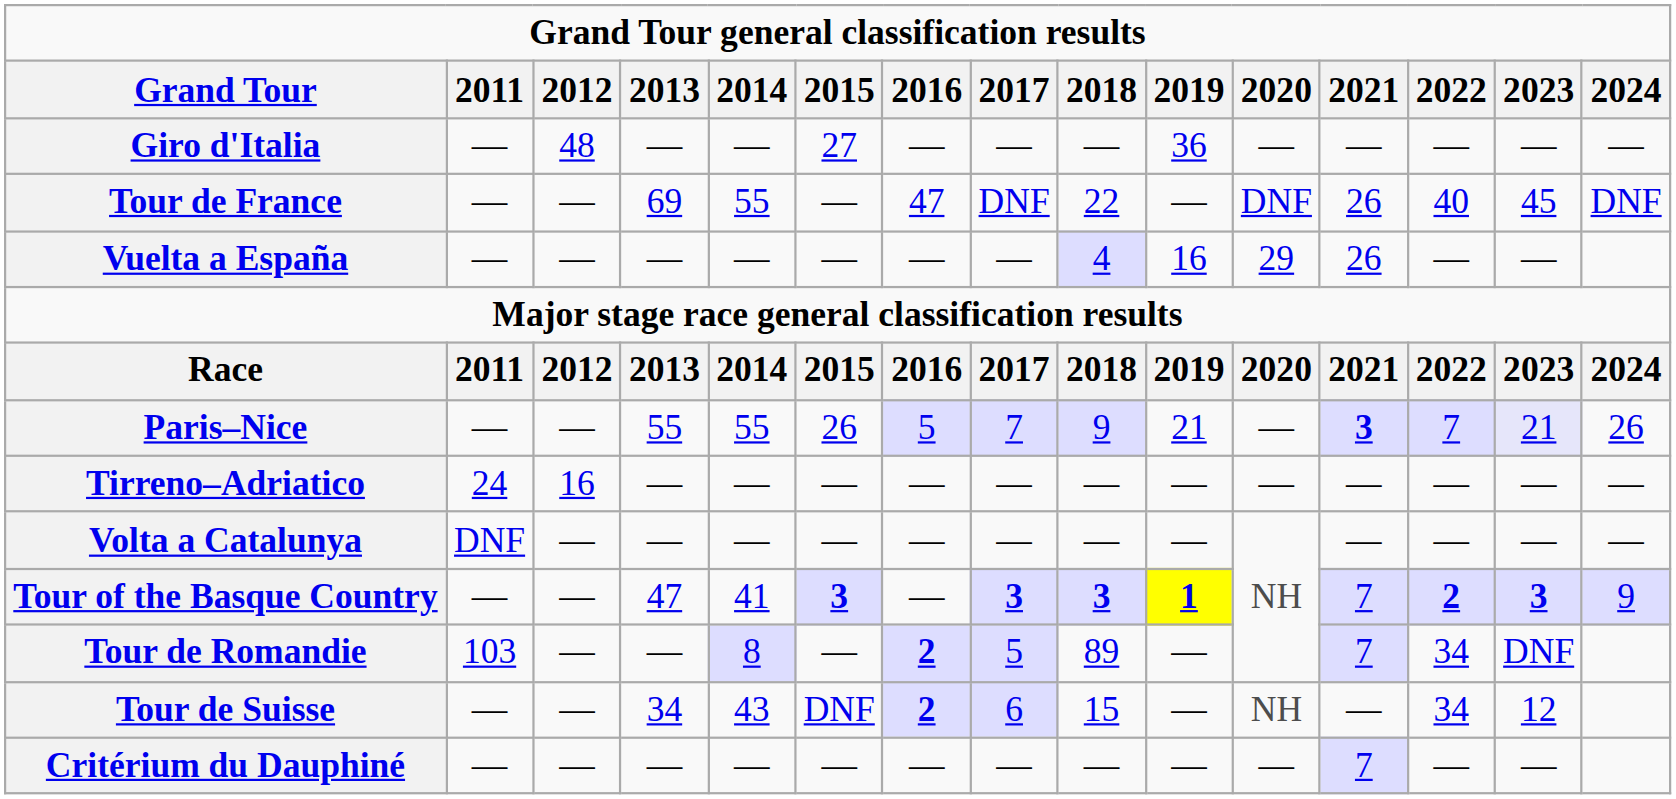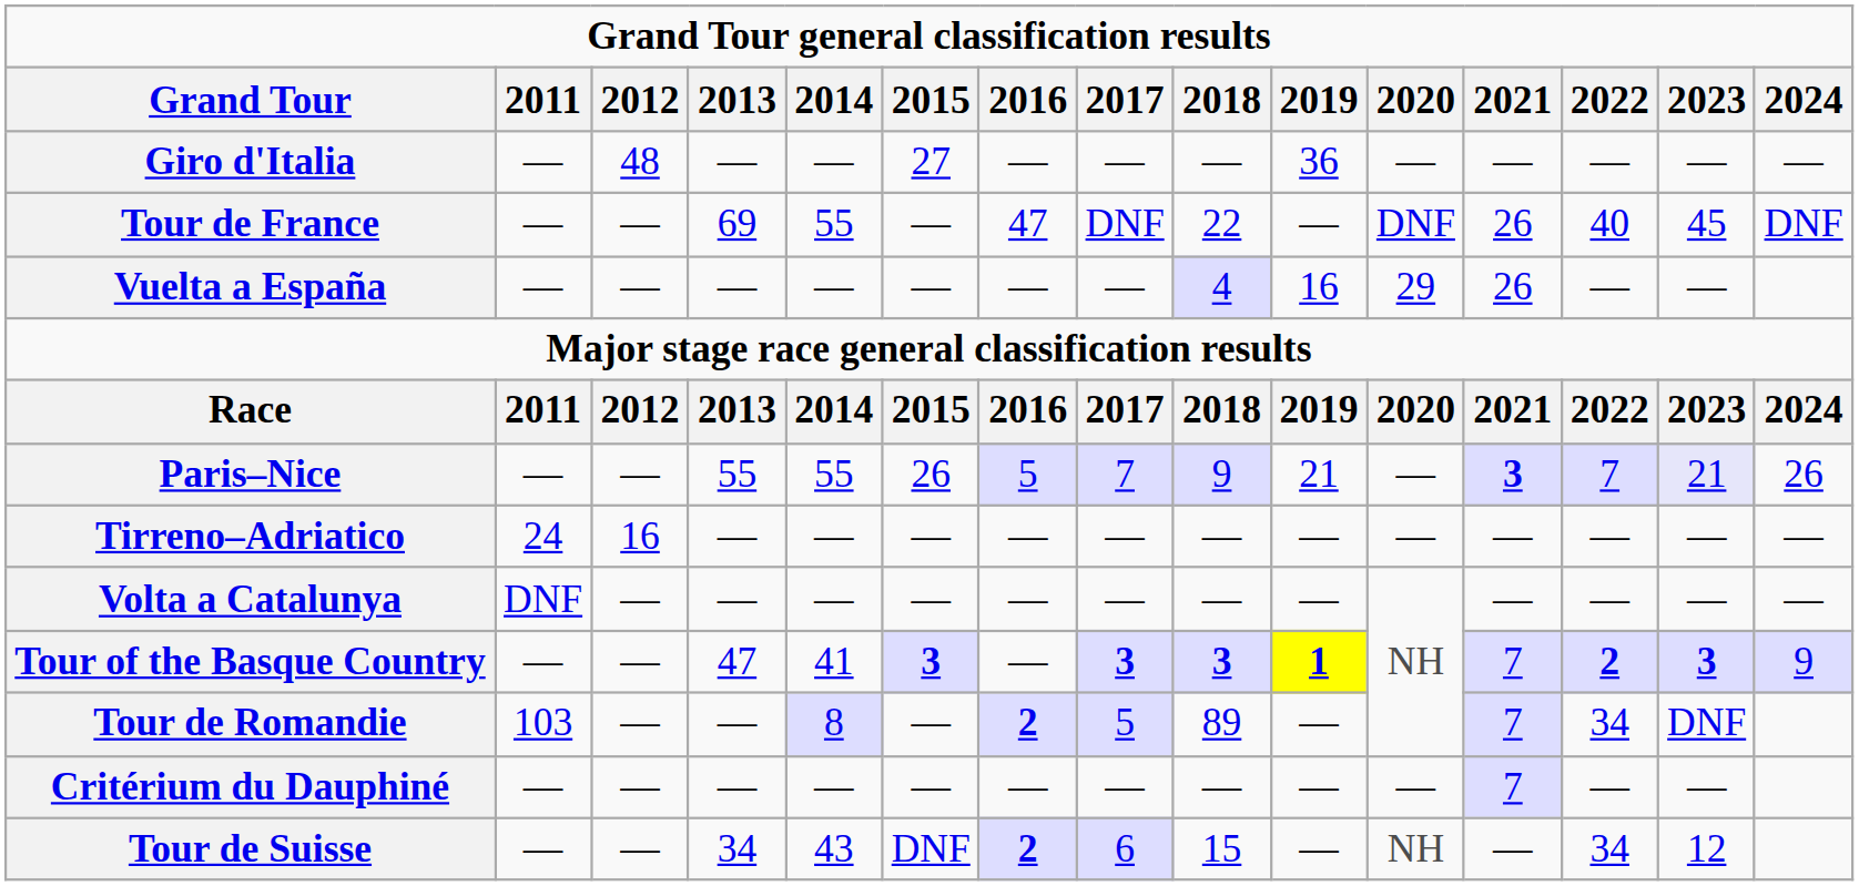rows swapped: Critérium du Dauphiné <-> Tour de Suisse
